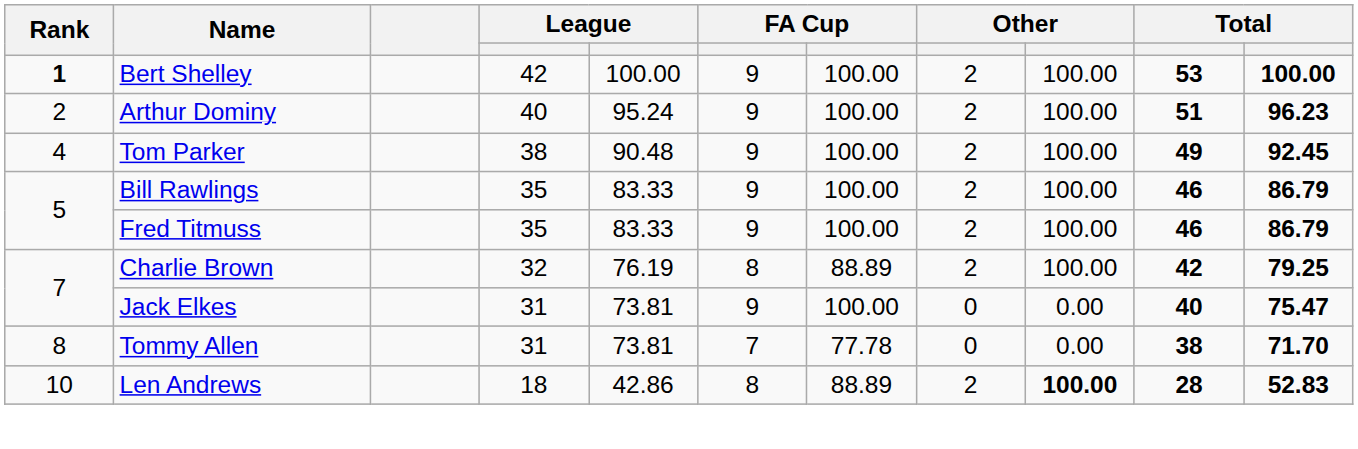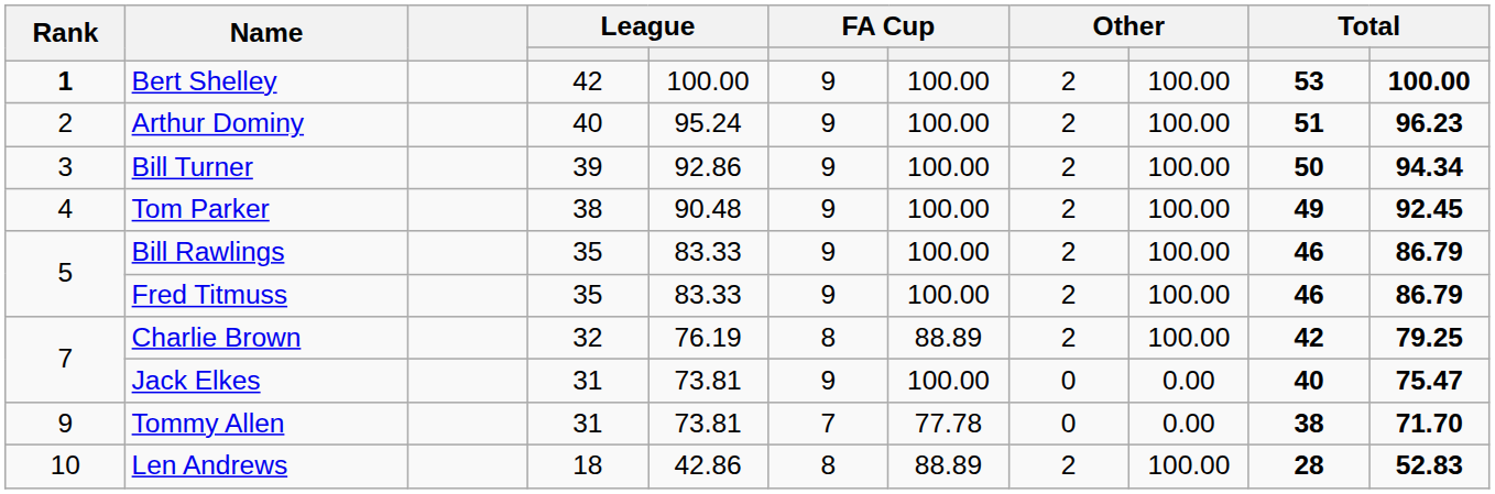+ row: 3 | Bill Turner | 39 | 92.86 | 9 | 100.00 | 2 | 100.00 | 50 | 94.34
Tommy Allen | Rank: 8 -> 9
Len Andrews | column 9: bold -> normal
